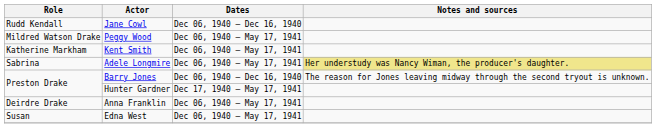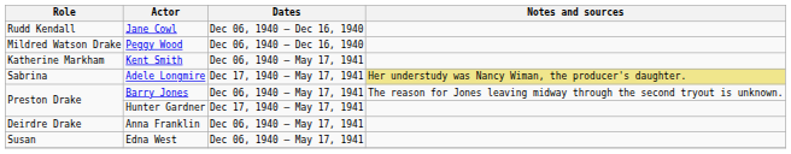Peggy Wood | Dates: Dec 06, 1940 – May 17, 1941 -> Dec 06, 1940 – Dec 16, 1940
Adele Longmire | Dates: Dec 06, 1940 – May 17, 1941 -> Dec 17, 1940 – May 17, 1941
Barry Jones | Dates: Dec 06, 1940 – Dec 16, 1940 -> Dec 06, 1940 – May 17, 1941
